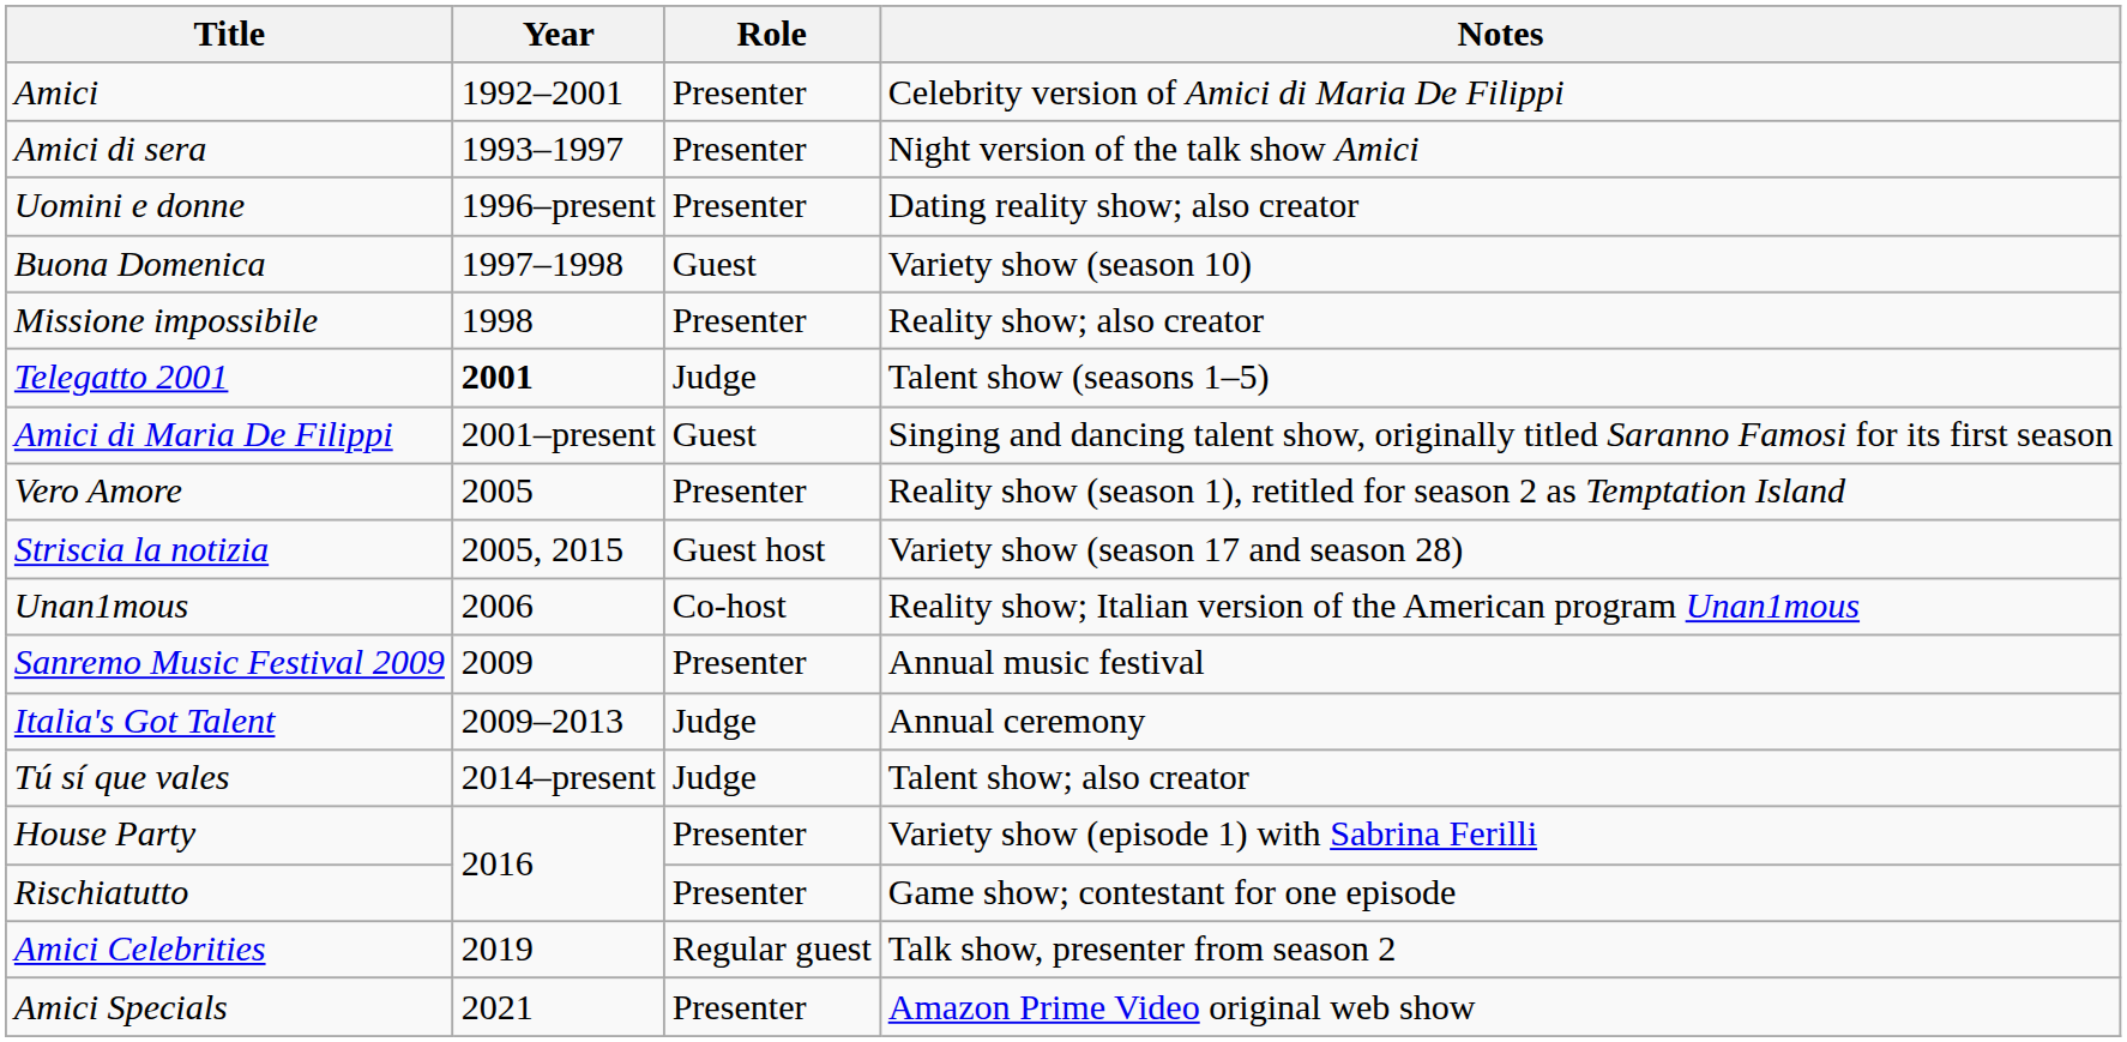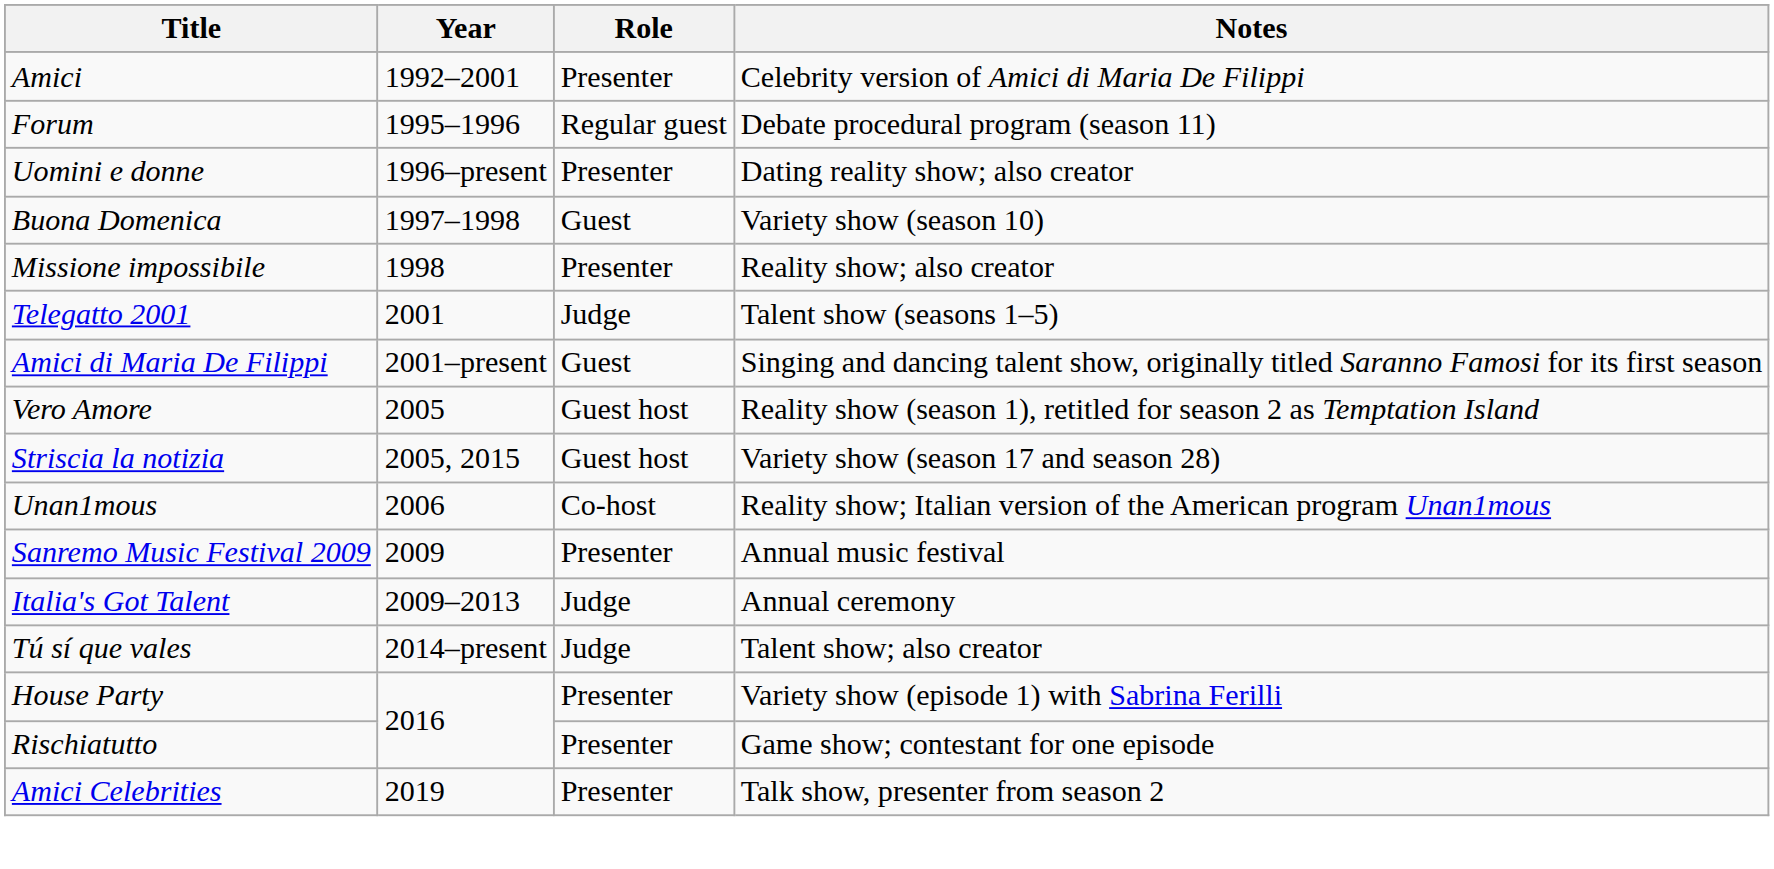- row: Amici di sera | 1993–1997 | Presenter | Night version of the talk show Amici
+ row: Forum | 1995–1996 | Regular guest | Debate procedural program (season 11)
Telegatto 2001 | Year: bold -> normal
Vero Amore | Role: Presenter -> Guest host
Amici Celebrities | Role: Regular guest -> Presenter
- row: Amici Specials | 2021 | Presenter | Amazon Prime Video original web show
